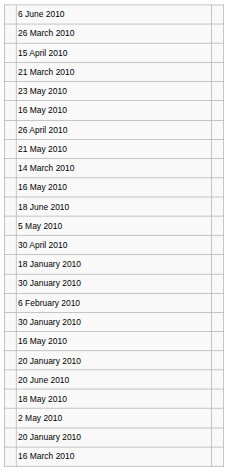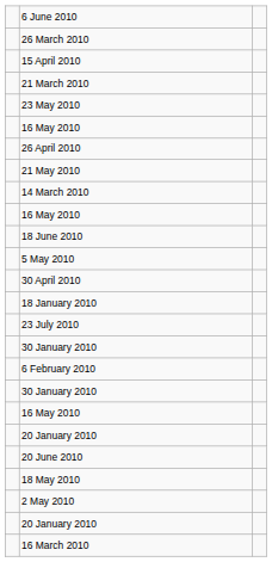+ row: 23 July 2010
